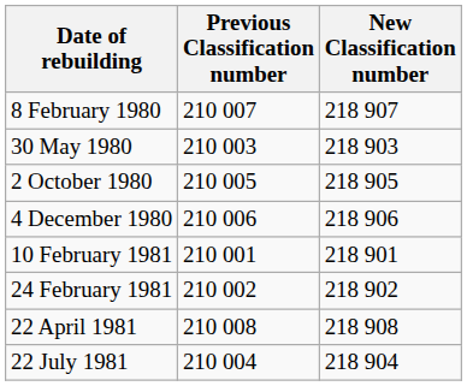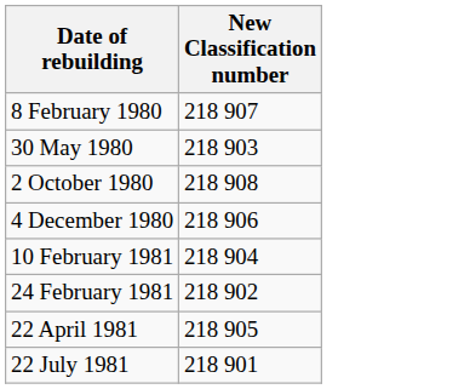- column: Previous Classification number | 210 007 | 210 003 | 210 005 | 210 006 | 210 001 | 210 002 | 210 008 | 210 004
2 October 1980 | New Classification number: 218 905 -> 218 908
10 February 1981 | New Classification number: 218 901 -> 218 904
22 April 1981 | New Classification number: 218 908 -> 218 905
22 July 1981 | New Classification number: 218 904 -> 218 901
